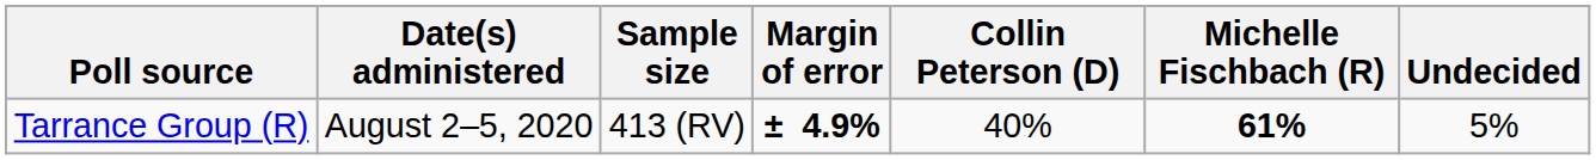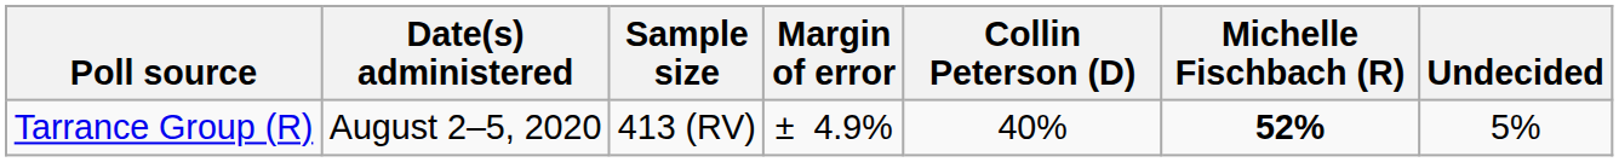Tarrance Group (R) | Margin of error: bold -> normal
Tarrance Group (R) | Michelle Fischbach (R): 61% -> 52%
